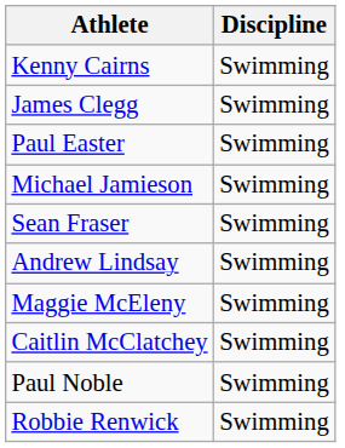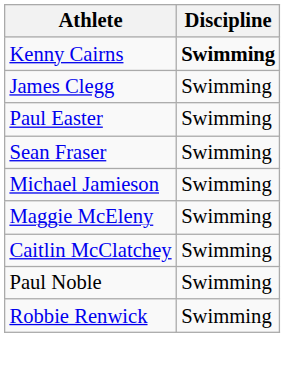Kenny Cairns | Discipline: normal -> bold
rows swapped: Sean Fraser <-> Michael Jamieson
- row: Andrew Lindsay | Swimming
